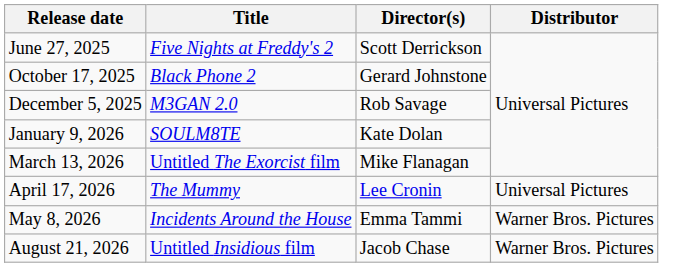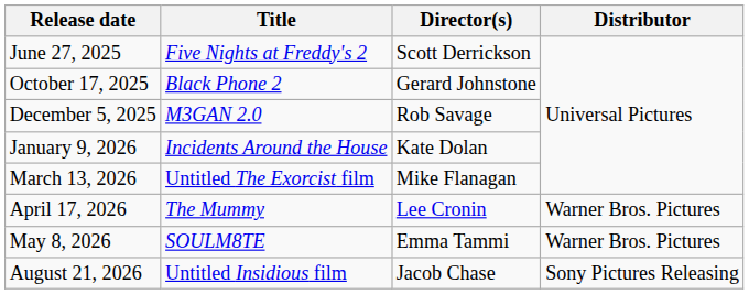January 9, 2026 | Title: SOULM8TE -> Incidents Around the House
April 17, 2026 | Distributor: Universal Pictures -> Warner Bros. Pictures
May 8, 2026 | Title: Incidents Around the House -> SOULM8TE
August 21, 2026 | Distributor: Warner Bros. Pictures -> Sony Pictures Releasing
